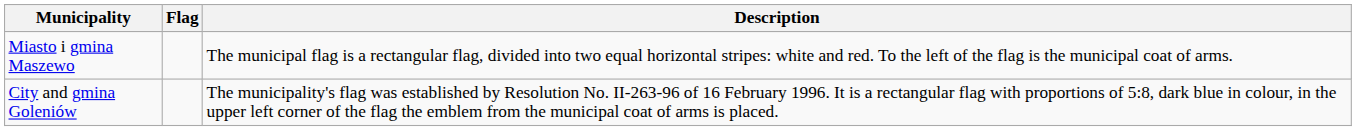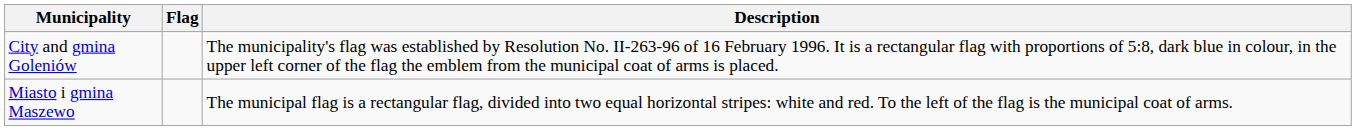rows swapped: City and gmina Goleniów <-> Miasto i gmina Maszewo
